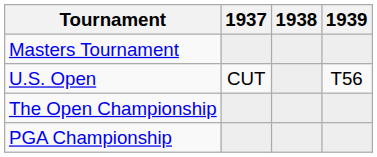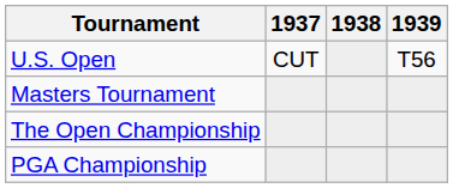rows swapped: Masters Tournament <-> U.S. Open
